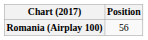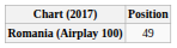Romania (Airplay 100) | Position: 56 -> 49
